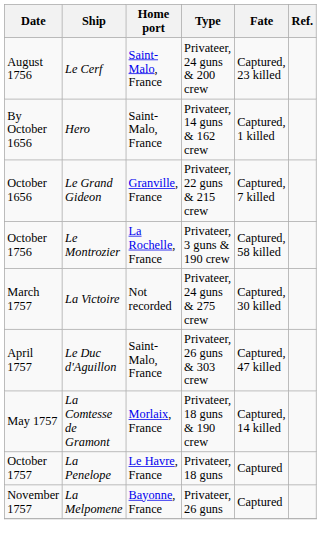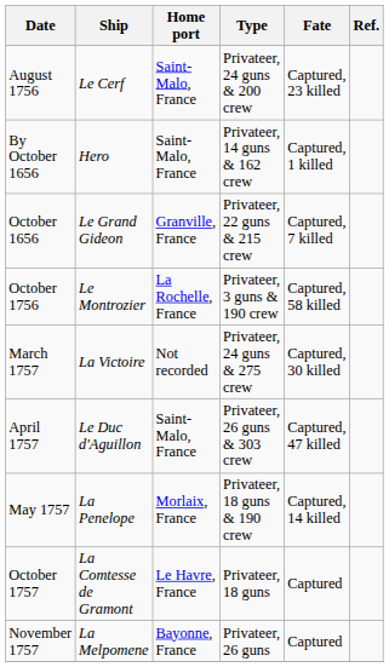May 1757 | Ship: La Comtesse de Gramont -> La Penelope
October 1757 | Ship: La Penelope -> La Comtesse de Gramont
